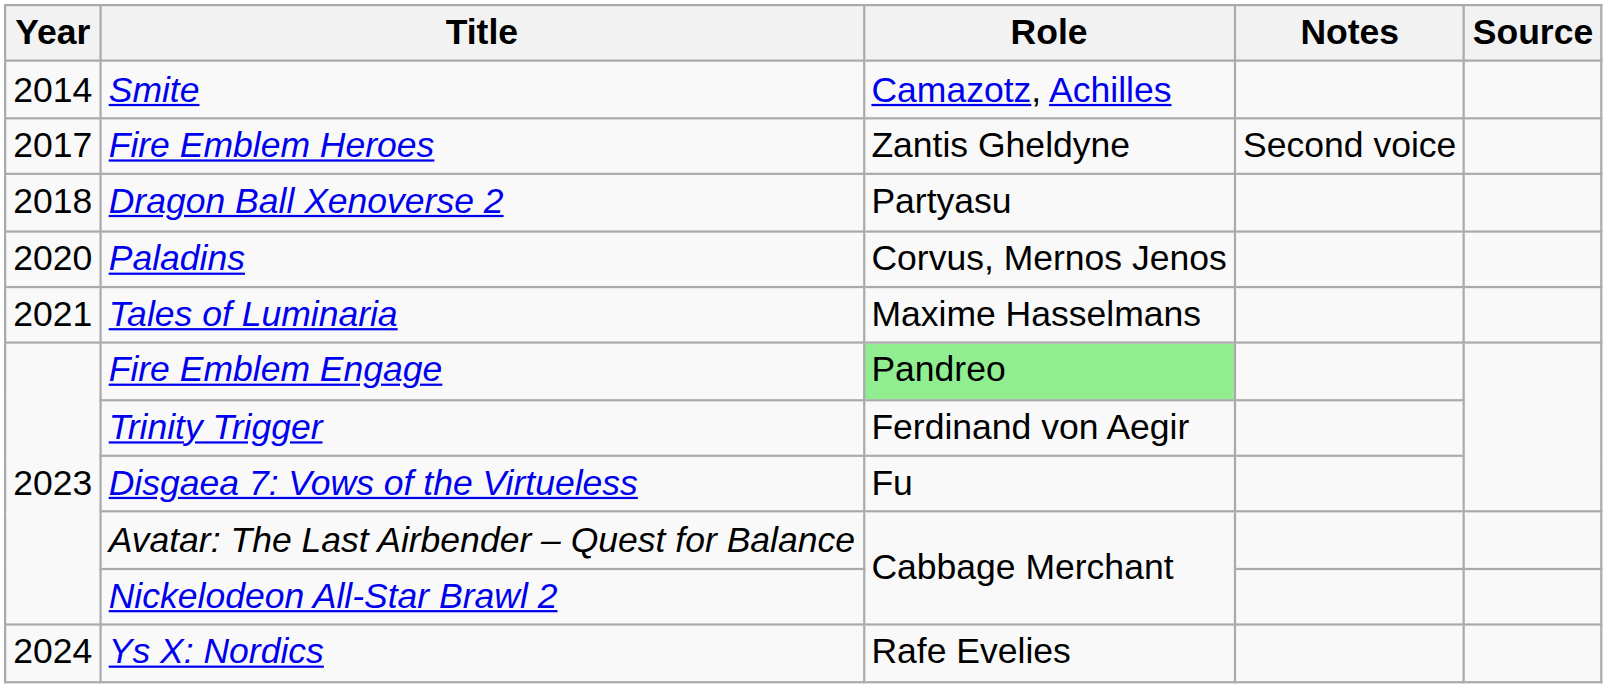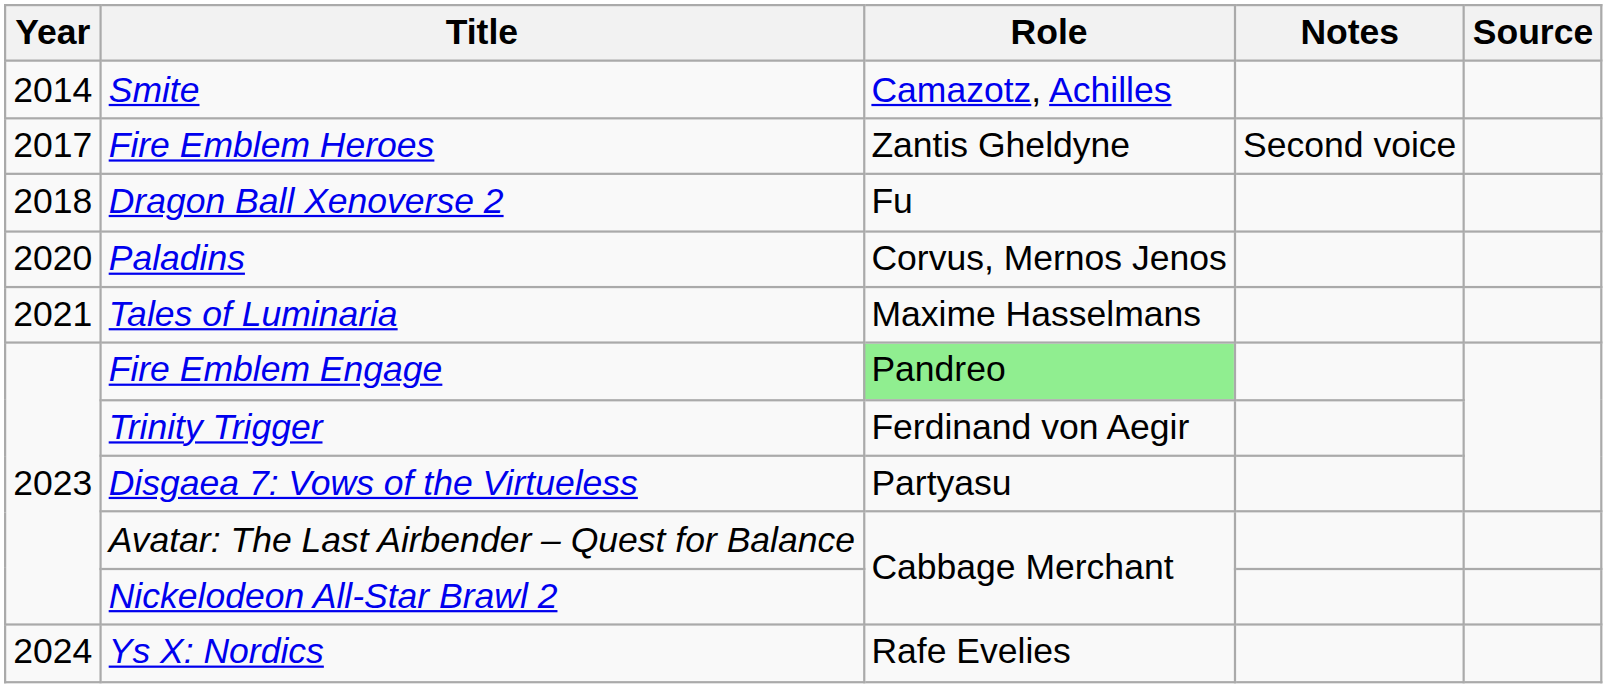Dragon Ball Xenoverse 2 | Role: Partyasu -> Fu
Disgaea 7: Vows of the Virtueless | Role: Fu -> Partyasu
